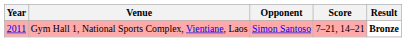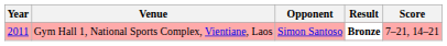columns swapped: Score <-> Result
